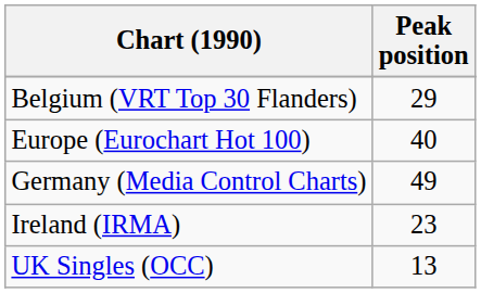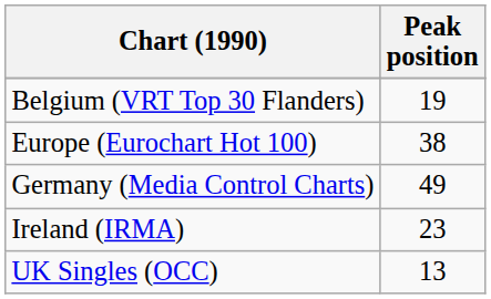Belgium (VRT Top 30 Flanders) | Peak position: 29 -> 19
Europe (Eurochart Hot 100) | Peak position: 40 -> 38
